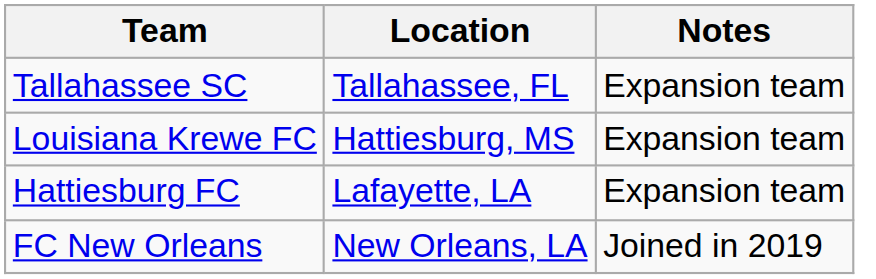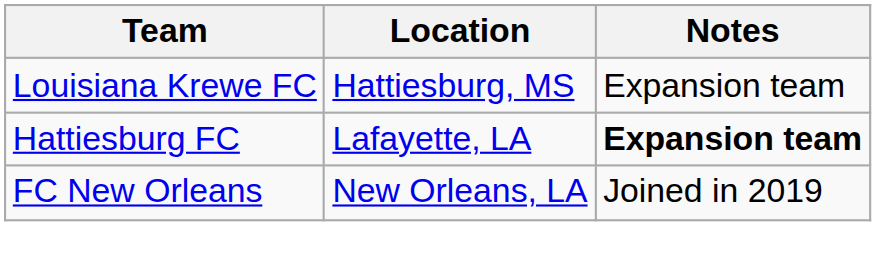- row: Tallahassee SC | Tallahassee, FL | Expansion team
Hattiesburg FC | Notes: normal -> bold
